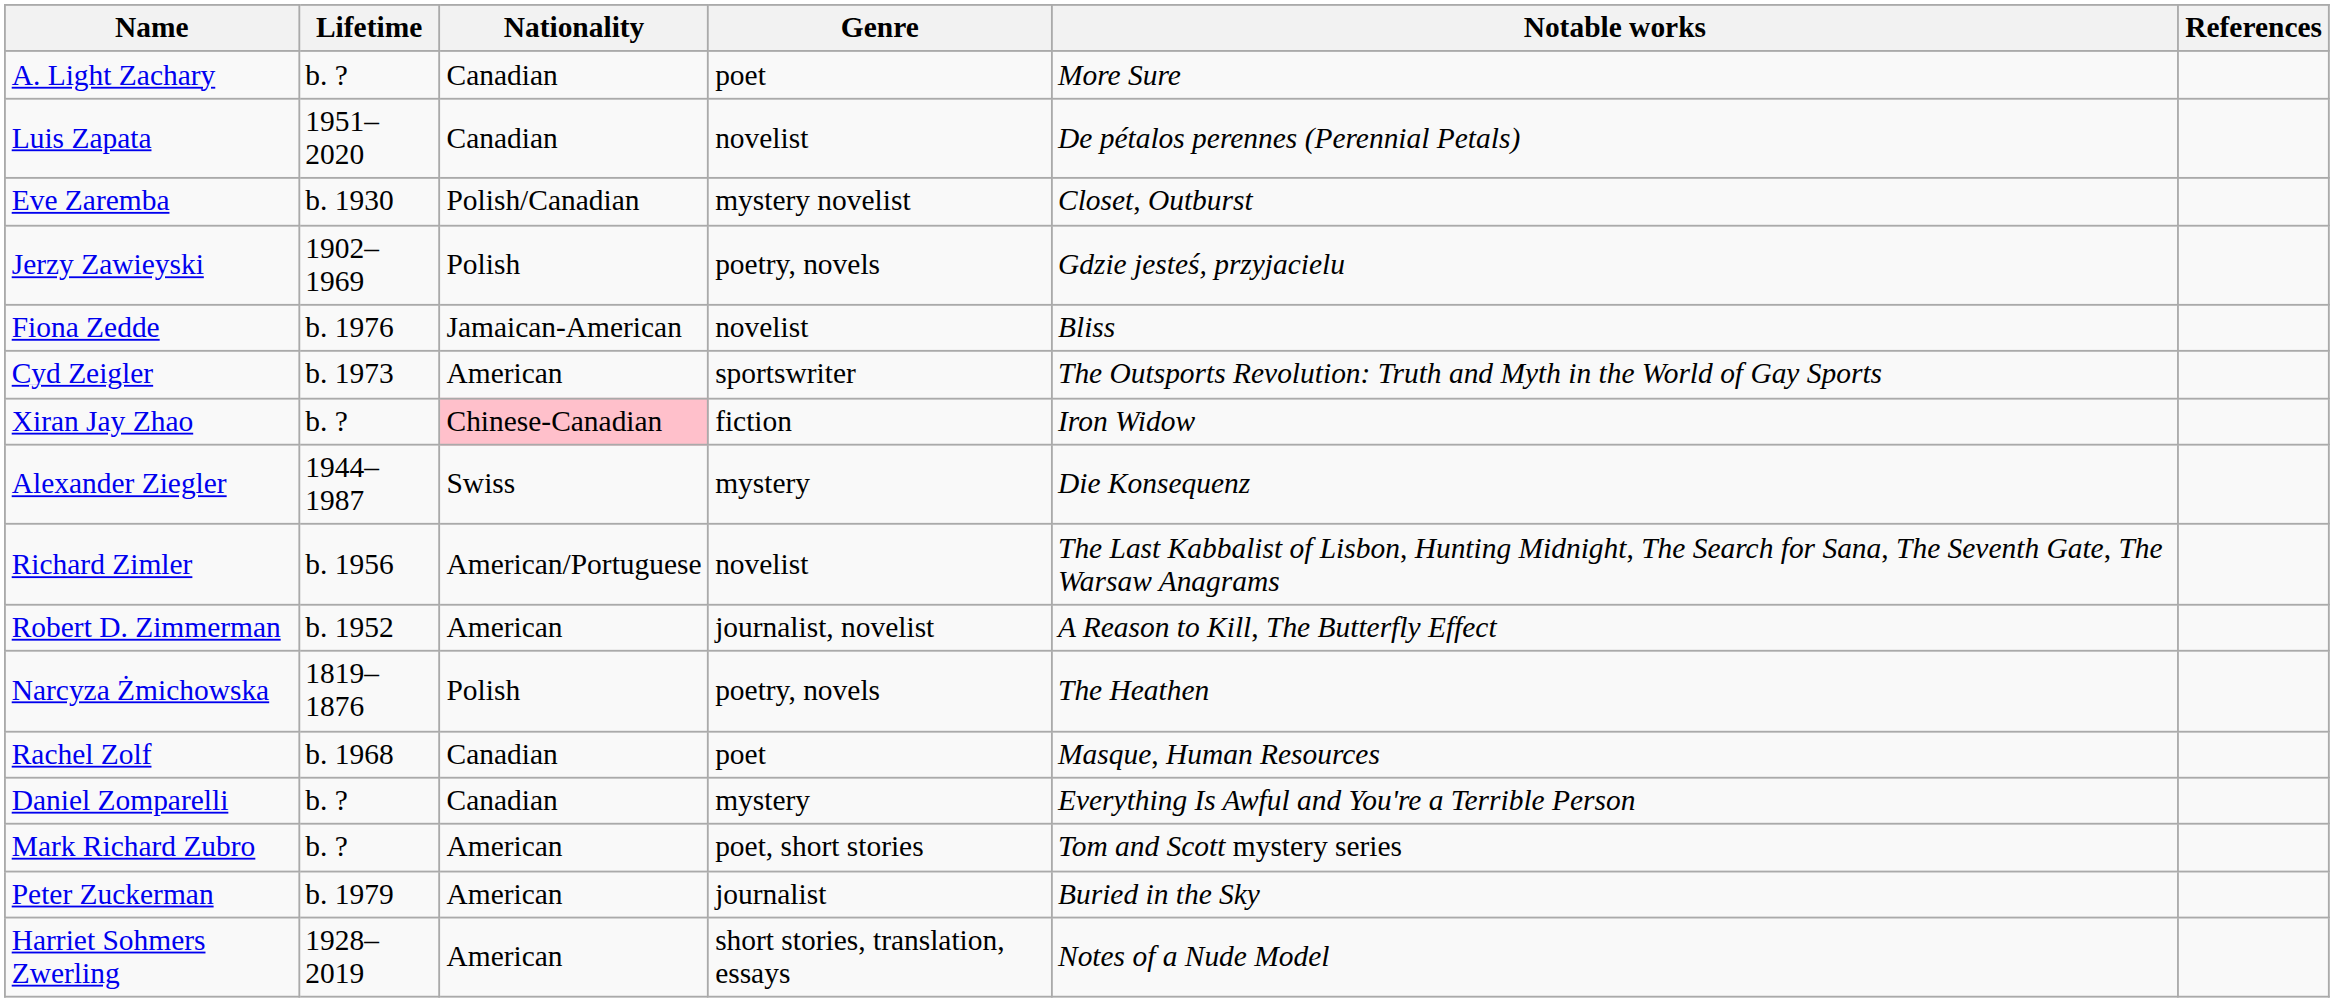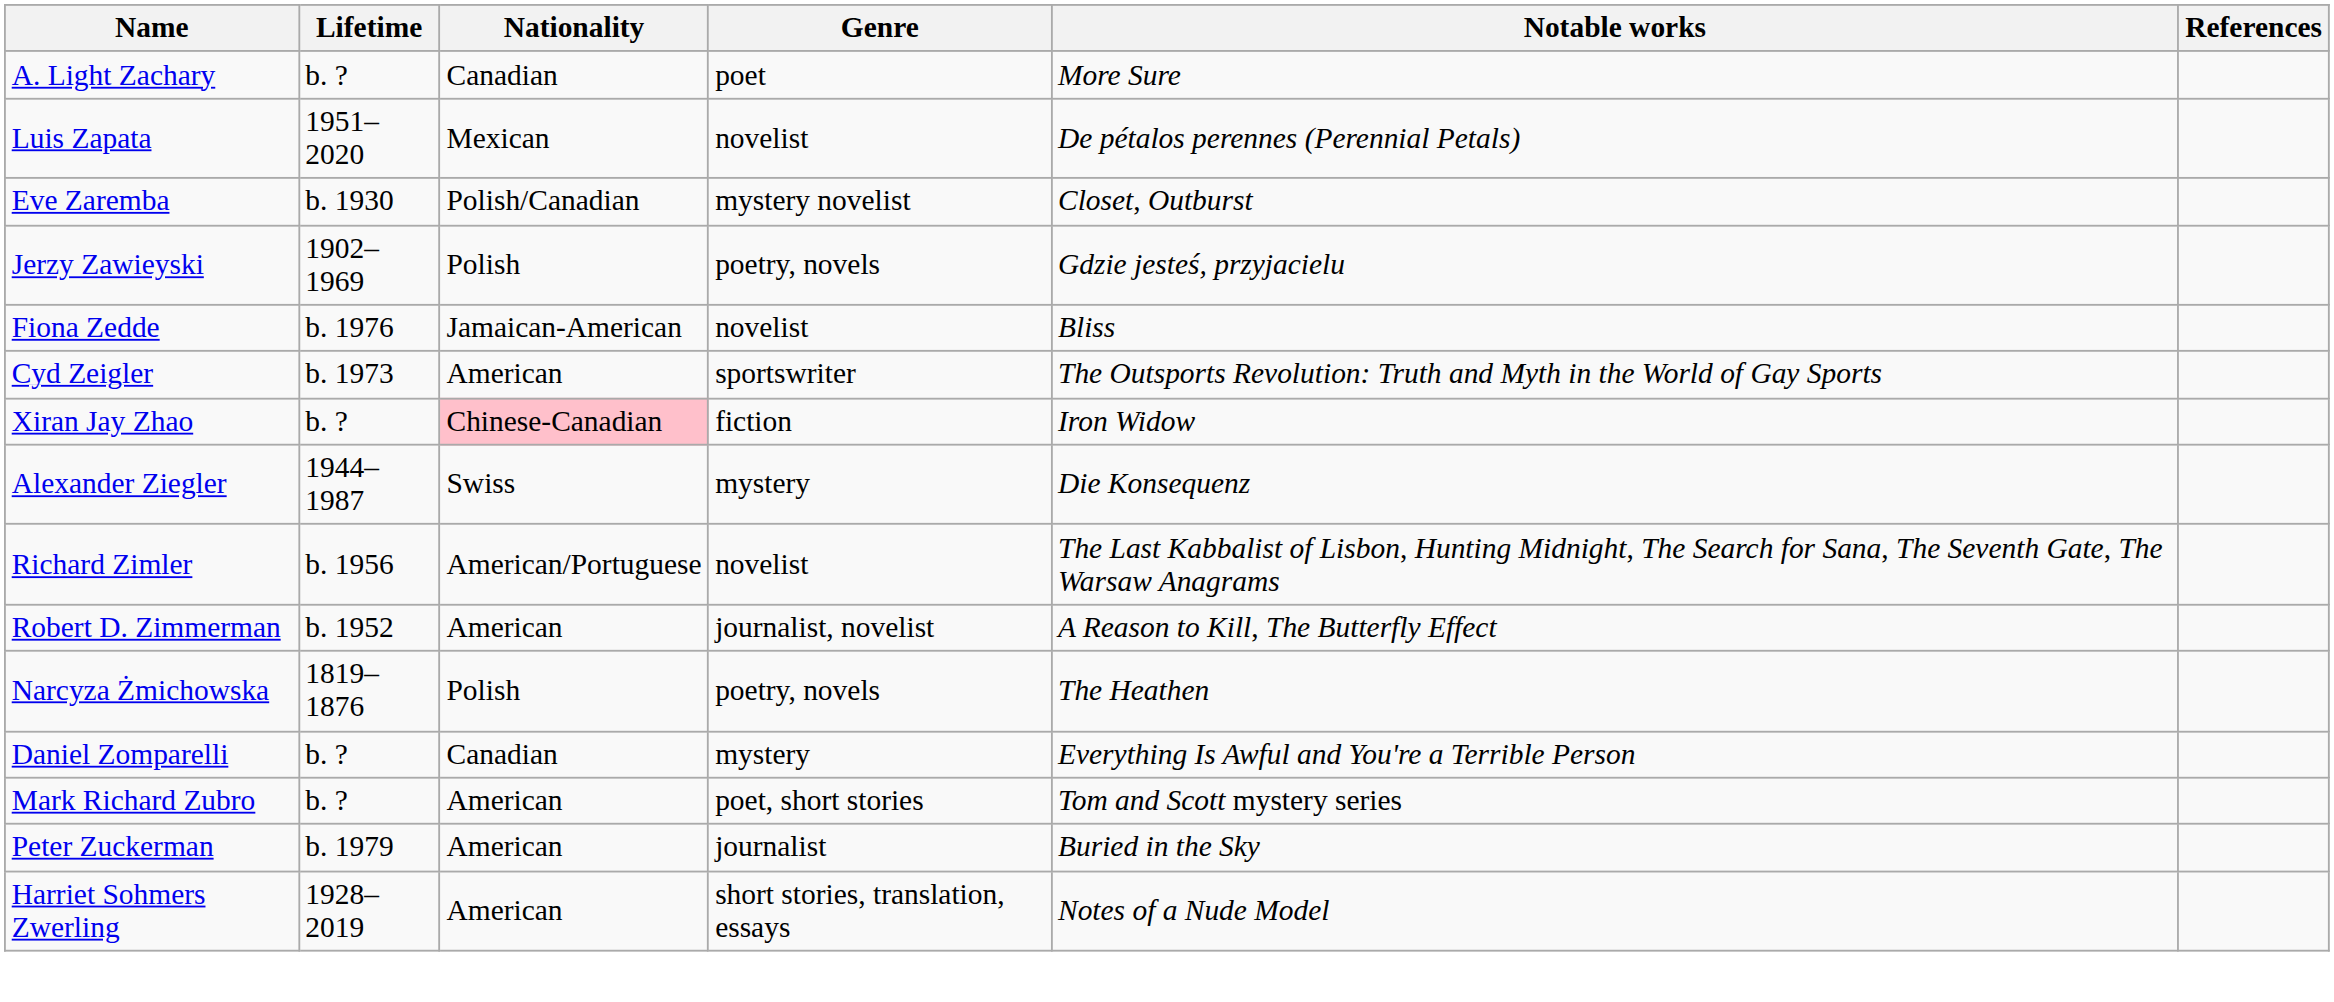Luis Zapata | Nationality: Canadian -> Mexican
- row: Rachel Zolf | b. 1968 | Canadian | poet | Masque, Human Resources
